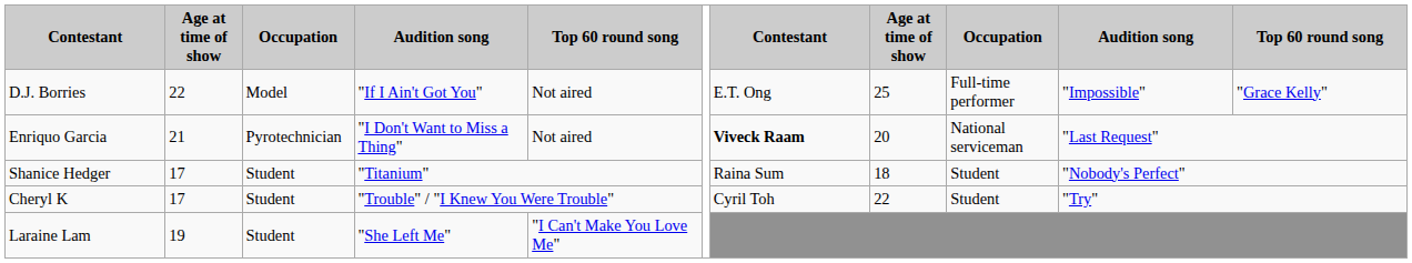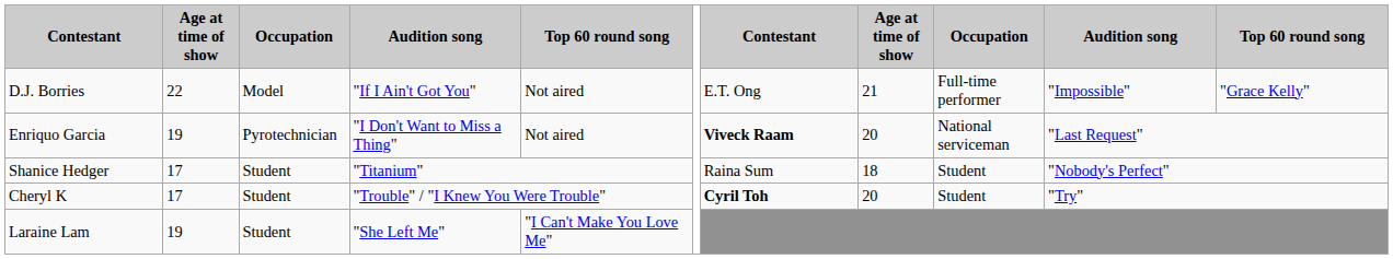D.J. Borries | column 8: 25 -> 21
Enriquo Garcia | column 2: 21 -> 19
Cheryl K | column 7: normal -> bold
Cheryl K | column 8: 22 -> 20
